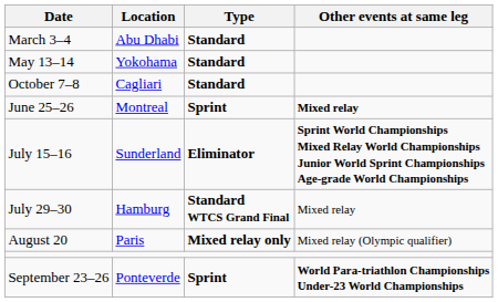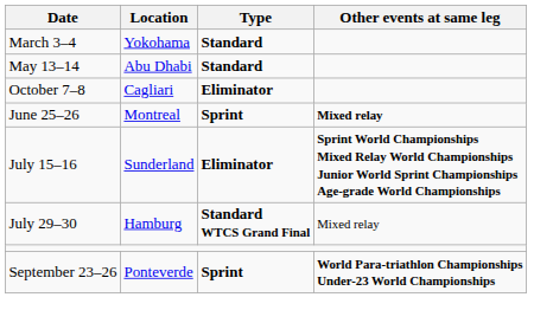March 3–4 | Location: Abu Dhabi -> Yokohama
May 13–14 | Location: Yokohama -> Abu Dhabi
October 7–8 | Type: Standard -> Eliminator
- row: August 20 | Paris | Mixed relay only | Mixed relay (Olympic qualifier)
